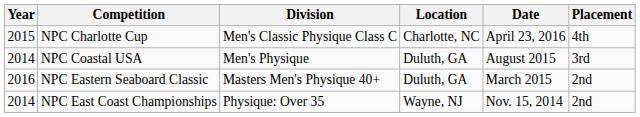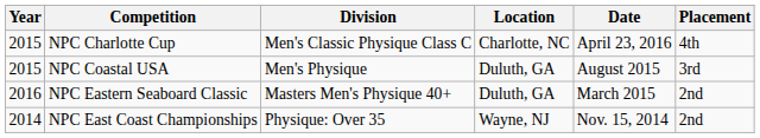NPC Coastal USA | Year: 2014 -> 2015
